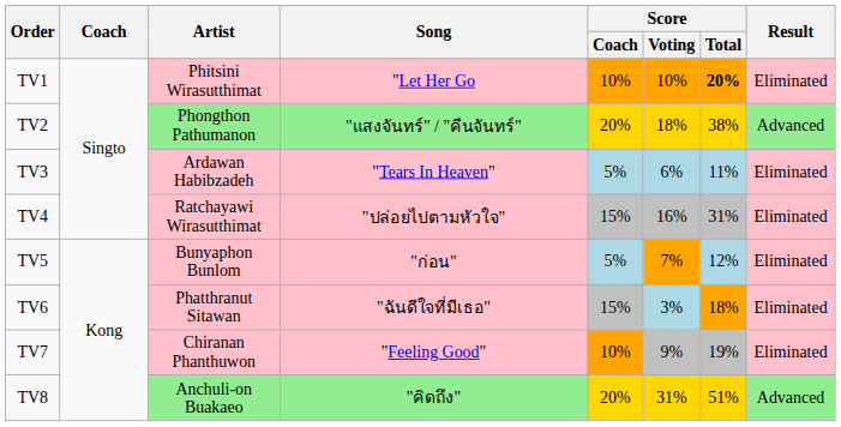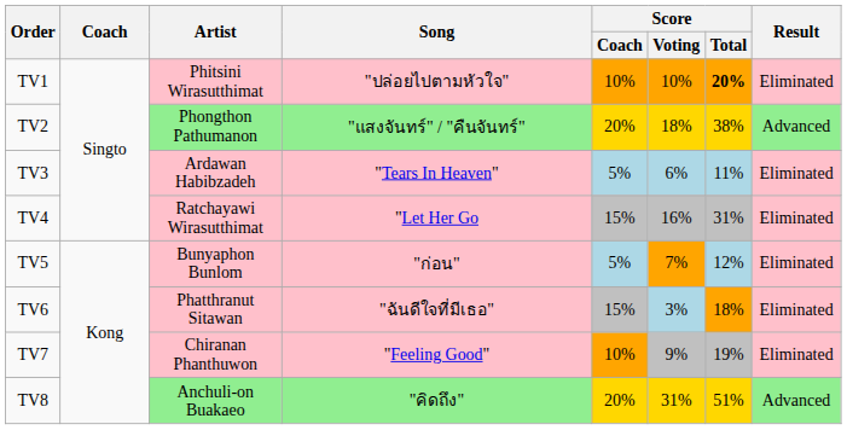TV1 | Song: "Let Her Go -> "ปล่อยไปตามหัวใจ"
TV4 | Song: "ปล่อยไปตามหัวใจ" -> "Let Her Go
